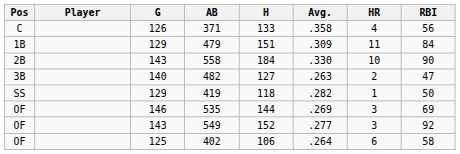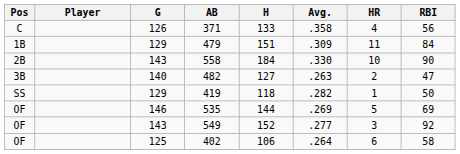535 | HR: 3 -> 5
